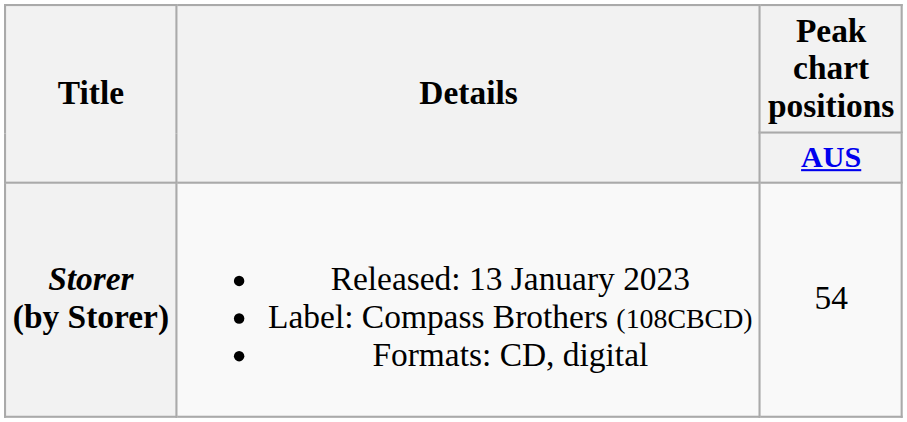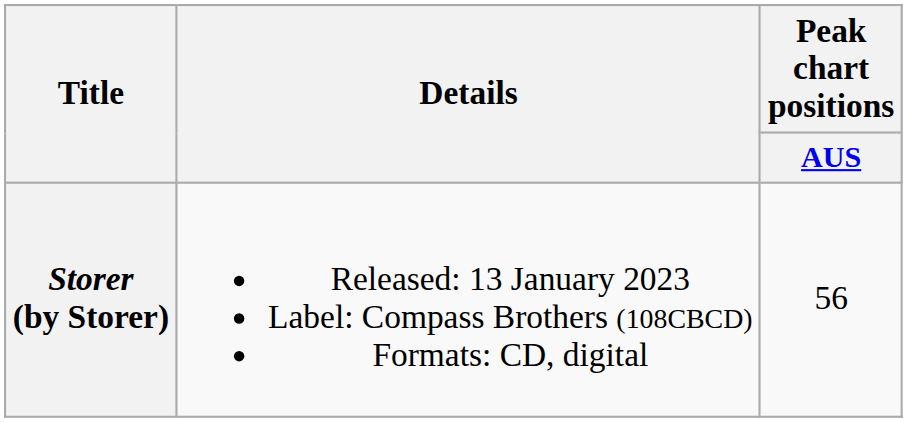Storer (by Storer) | Peak chart positions / AUS: 54 -> 56
